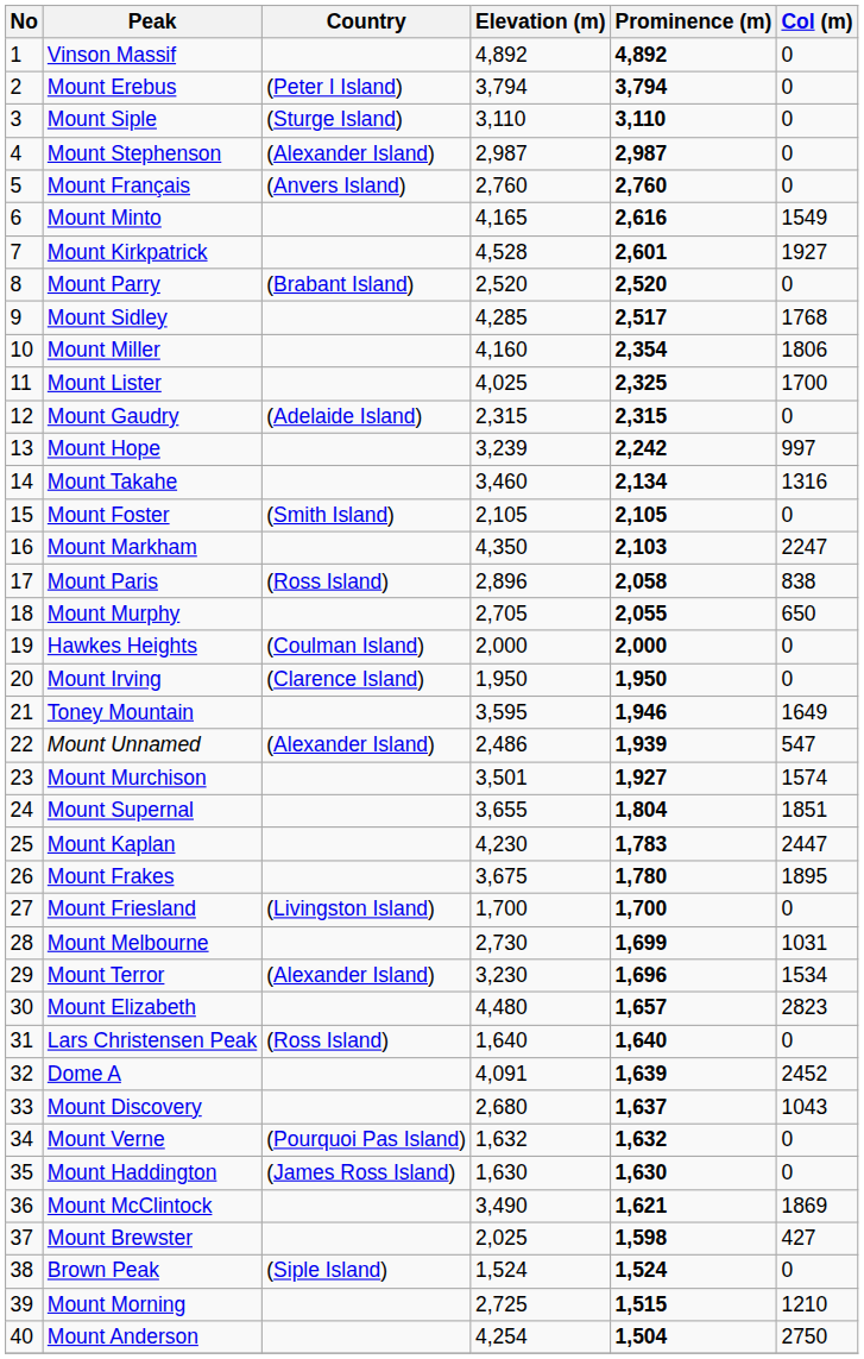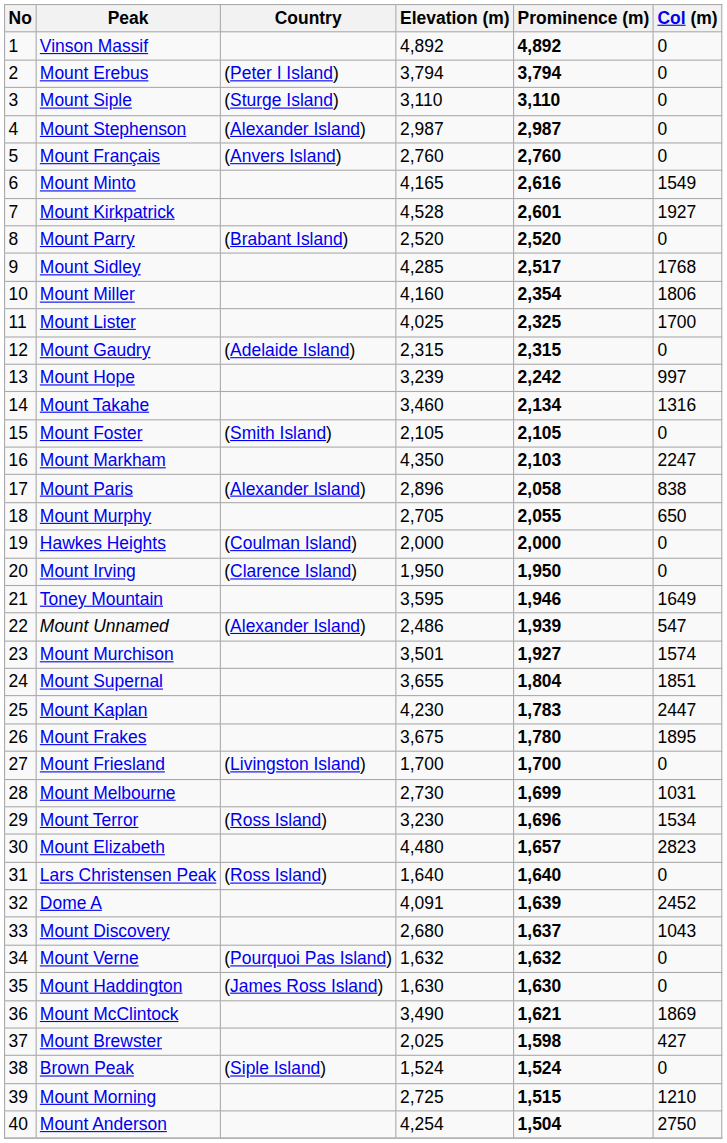Mount Paris | Country: (Ross Island) -> (Alexander Island)
Mount Terror | Country: (Alexander Island) -> (Ross Island)
